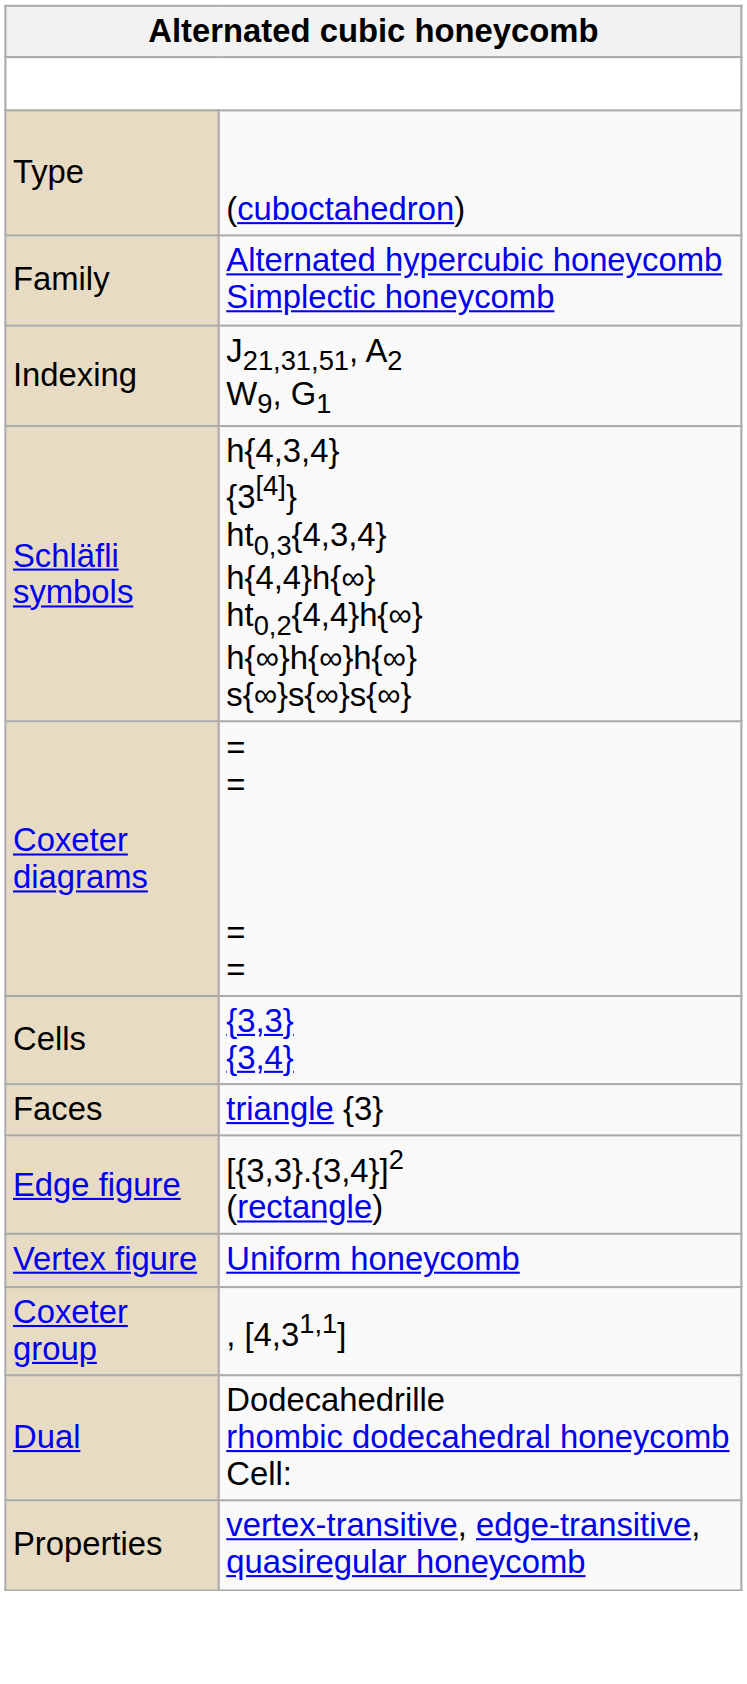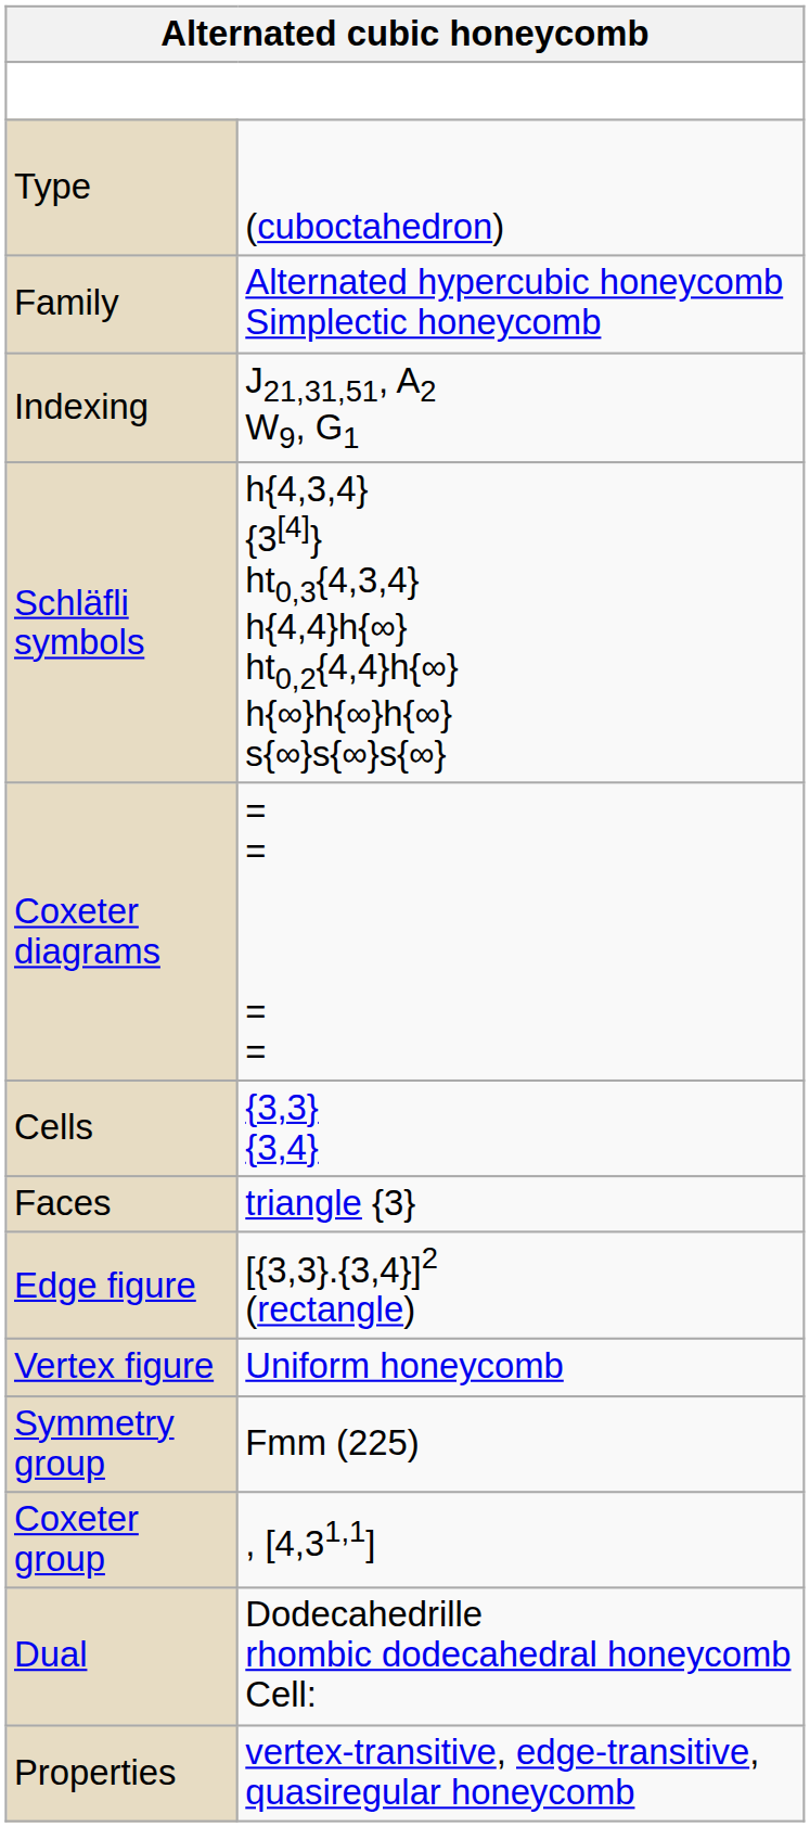+ row: Symmetry group | Fmm (225)
